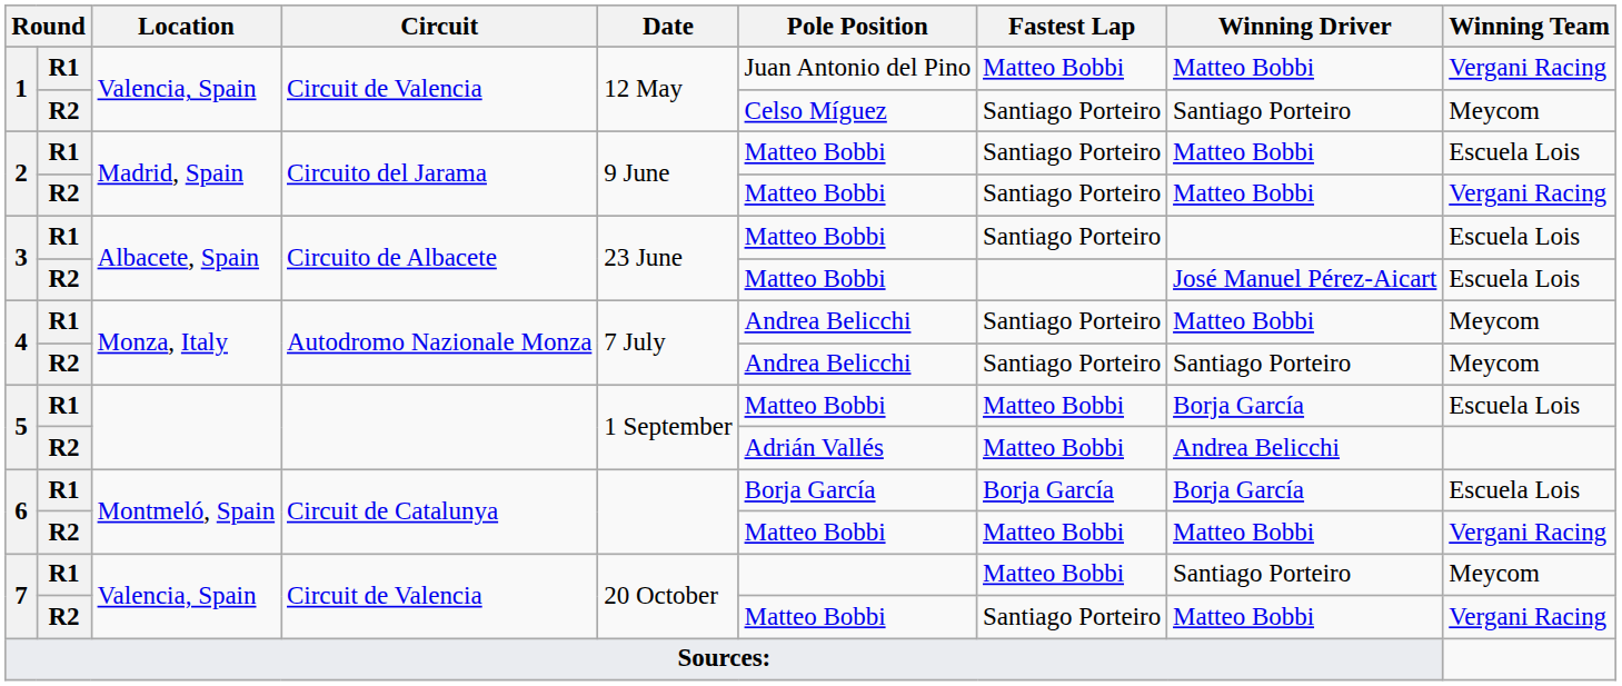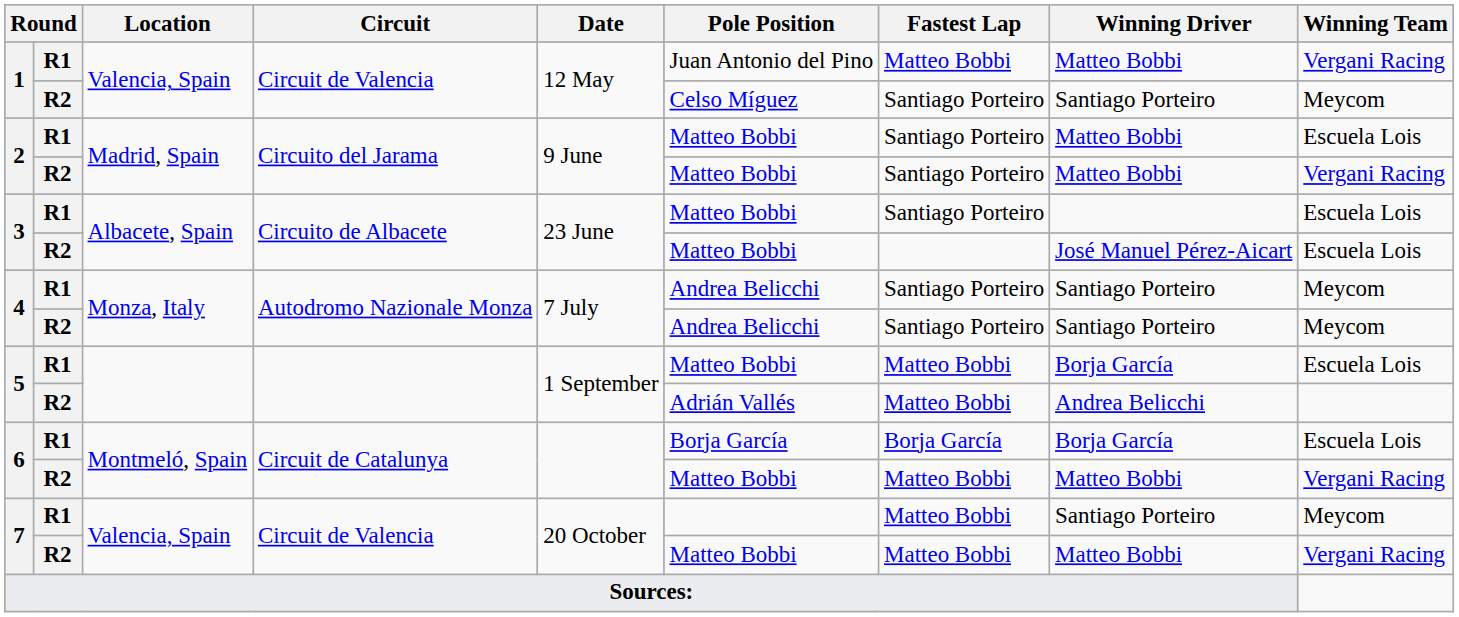4 / R1 | Winning Driver: Matteo Bobbi -> Santiago Porteiro
7 / R2 | Fastest Lap: Santiago Porteiro -> Matteo Bobbi
